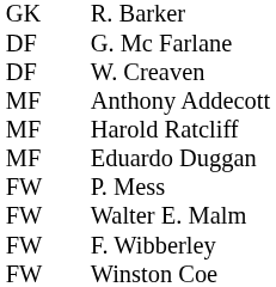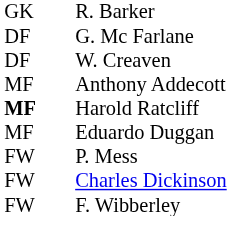Harold Ratcliff | column 1: normal -> bold
- row: FW | Walter E. Malm
+ row: FW | Charles Dickinson
- row: FW | Winston Coe
